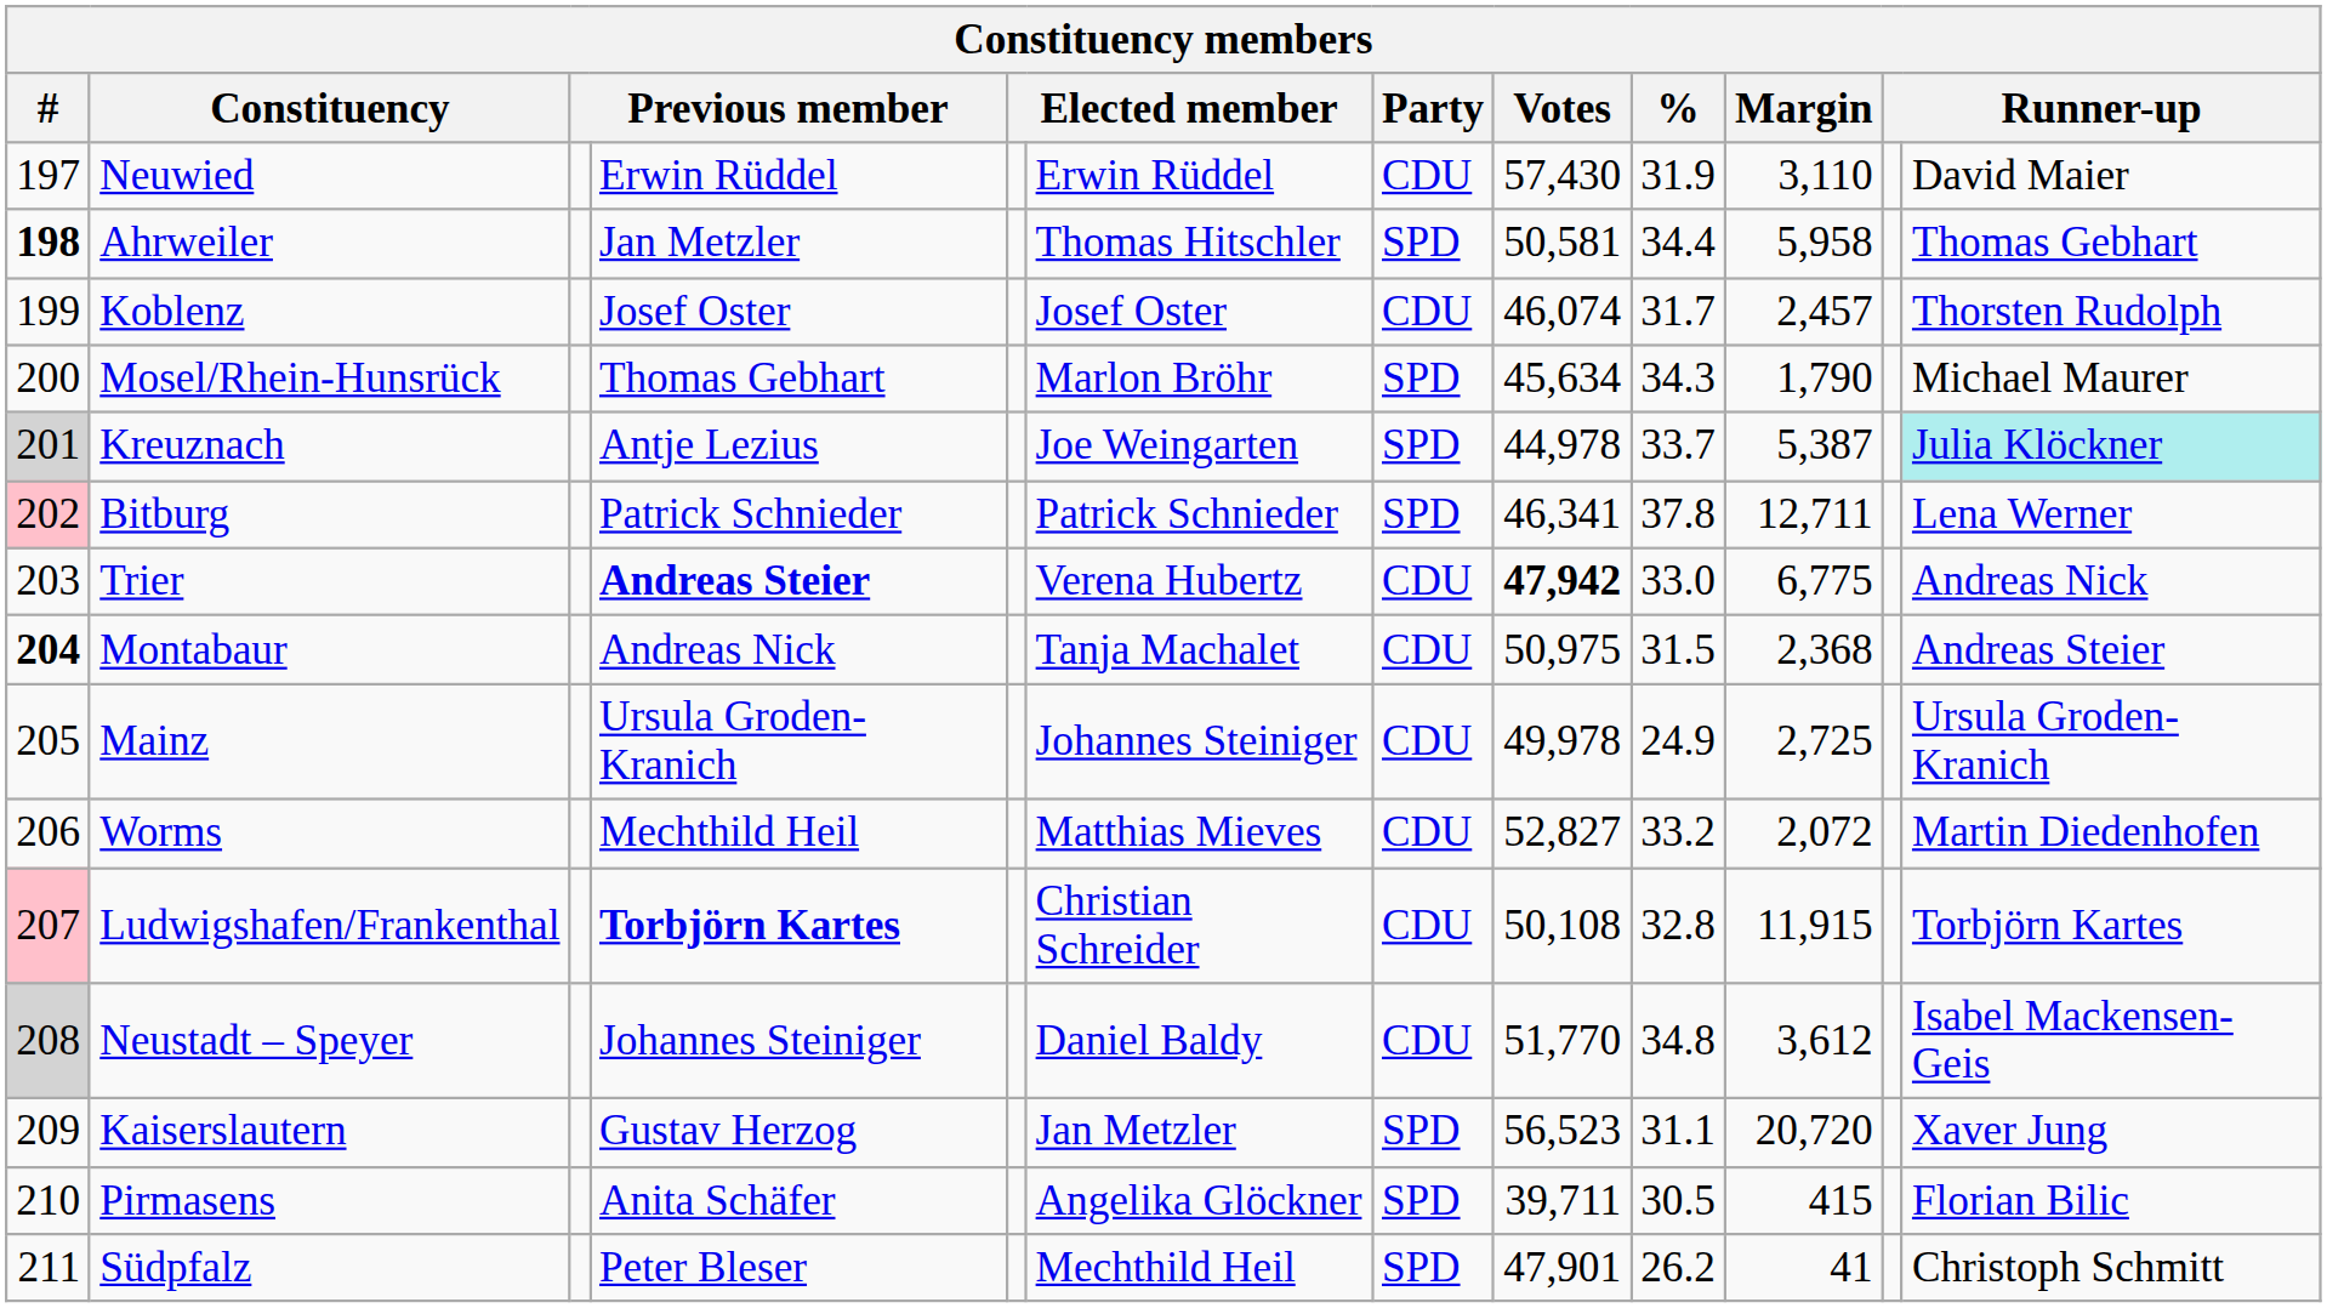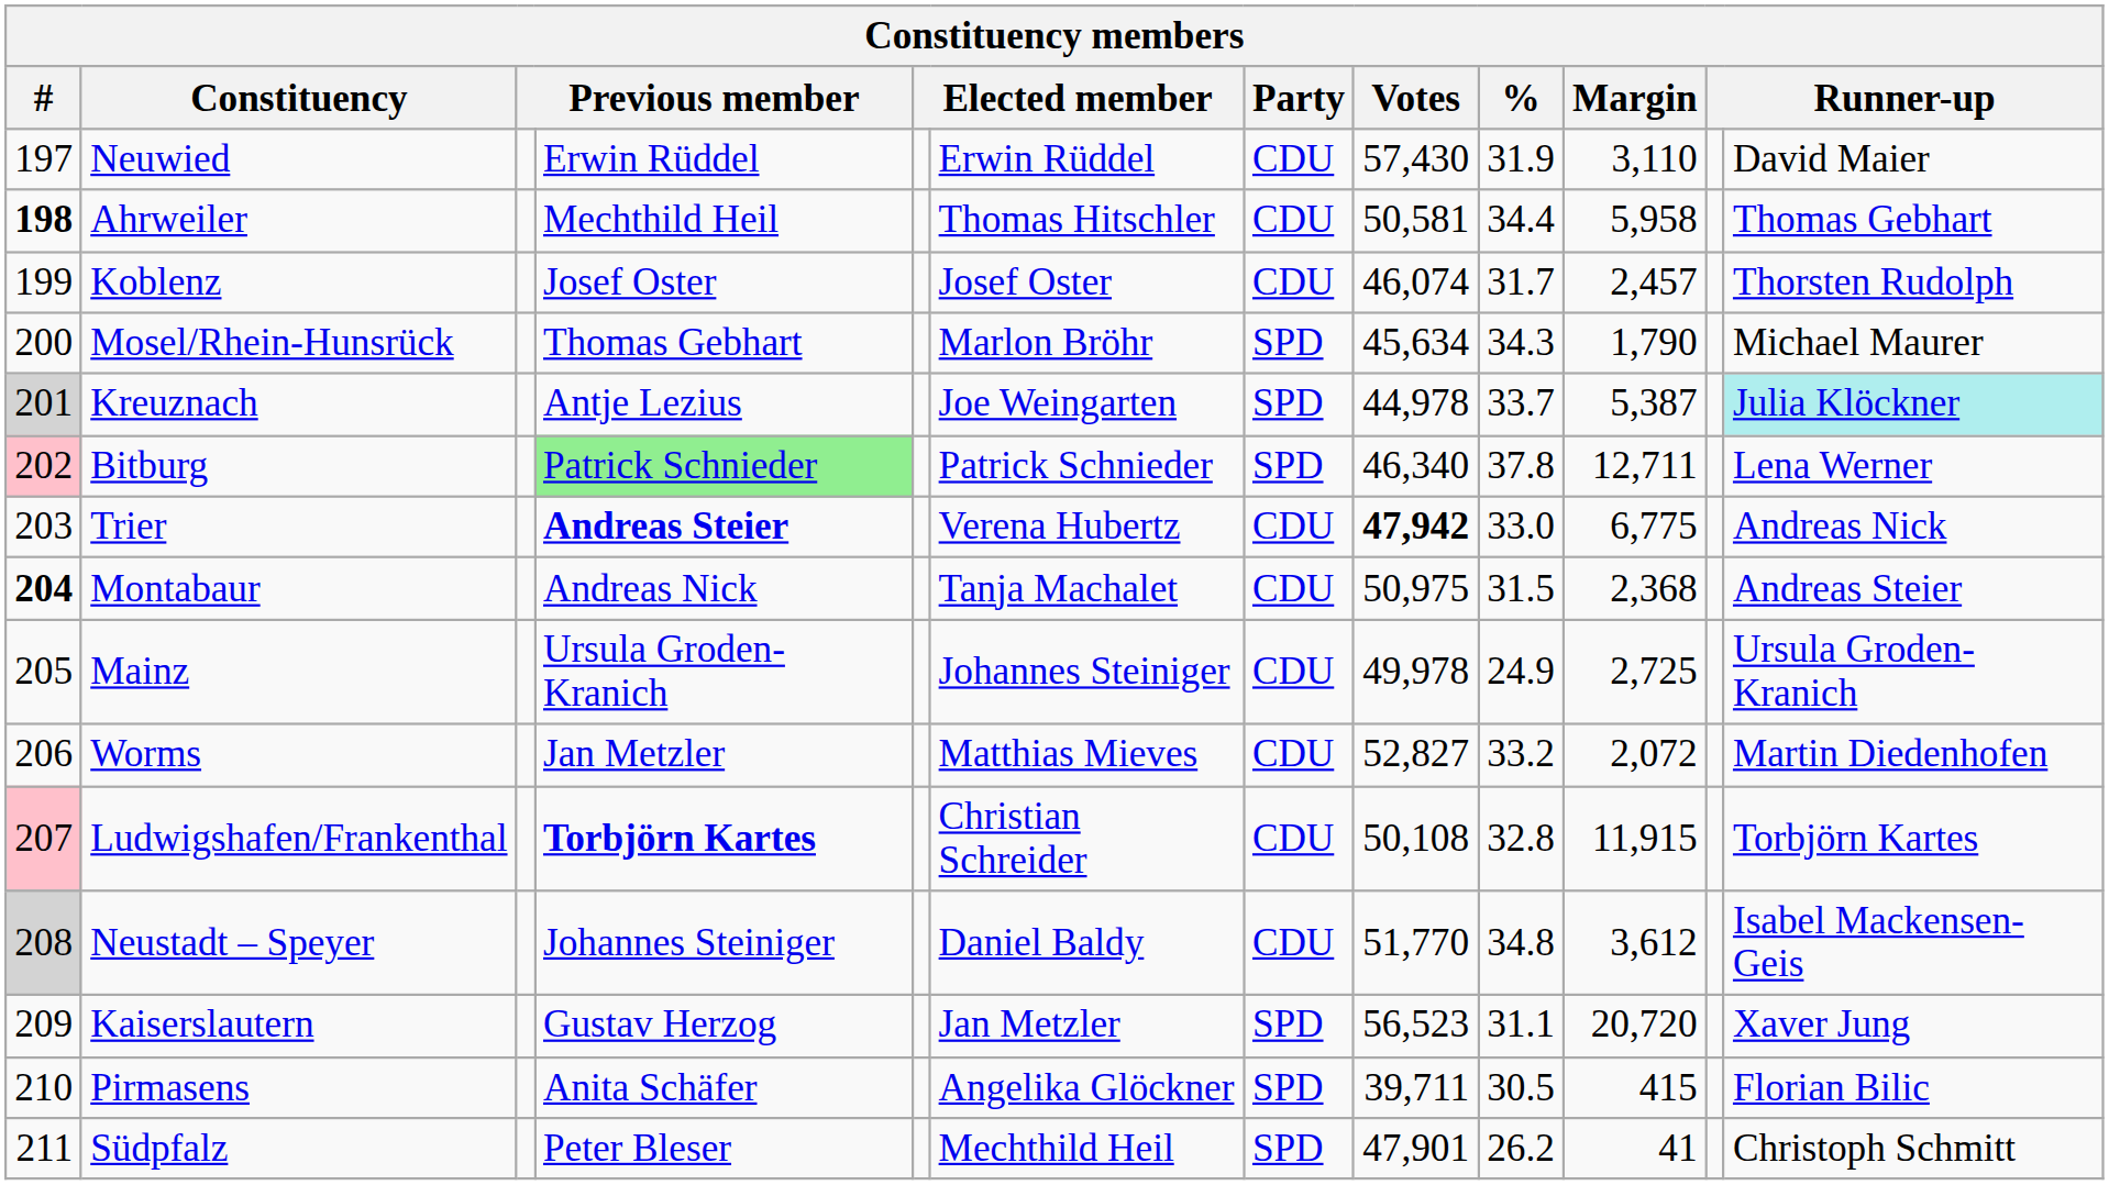Ahrweiler | column 4: Jan Metzler -> Mechthild Heil
Ahrweiler | Party: SPD -> CDU
Bitburg | column 4: no background -> lightgreen background
Bitburg | Votes: 46,341 -> 46,340
Worms | column 4: Mechthild Heil -> Jan Metzler
